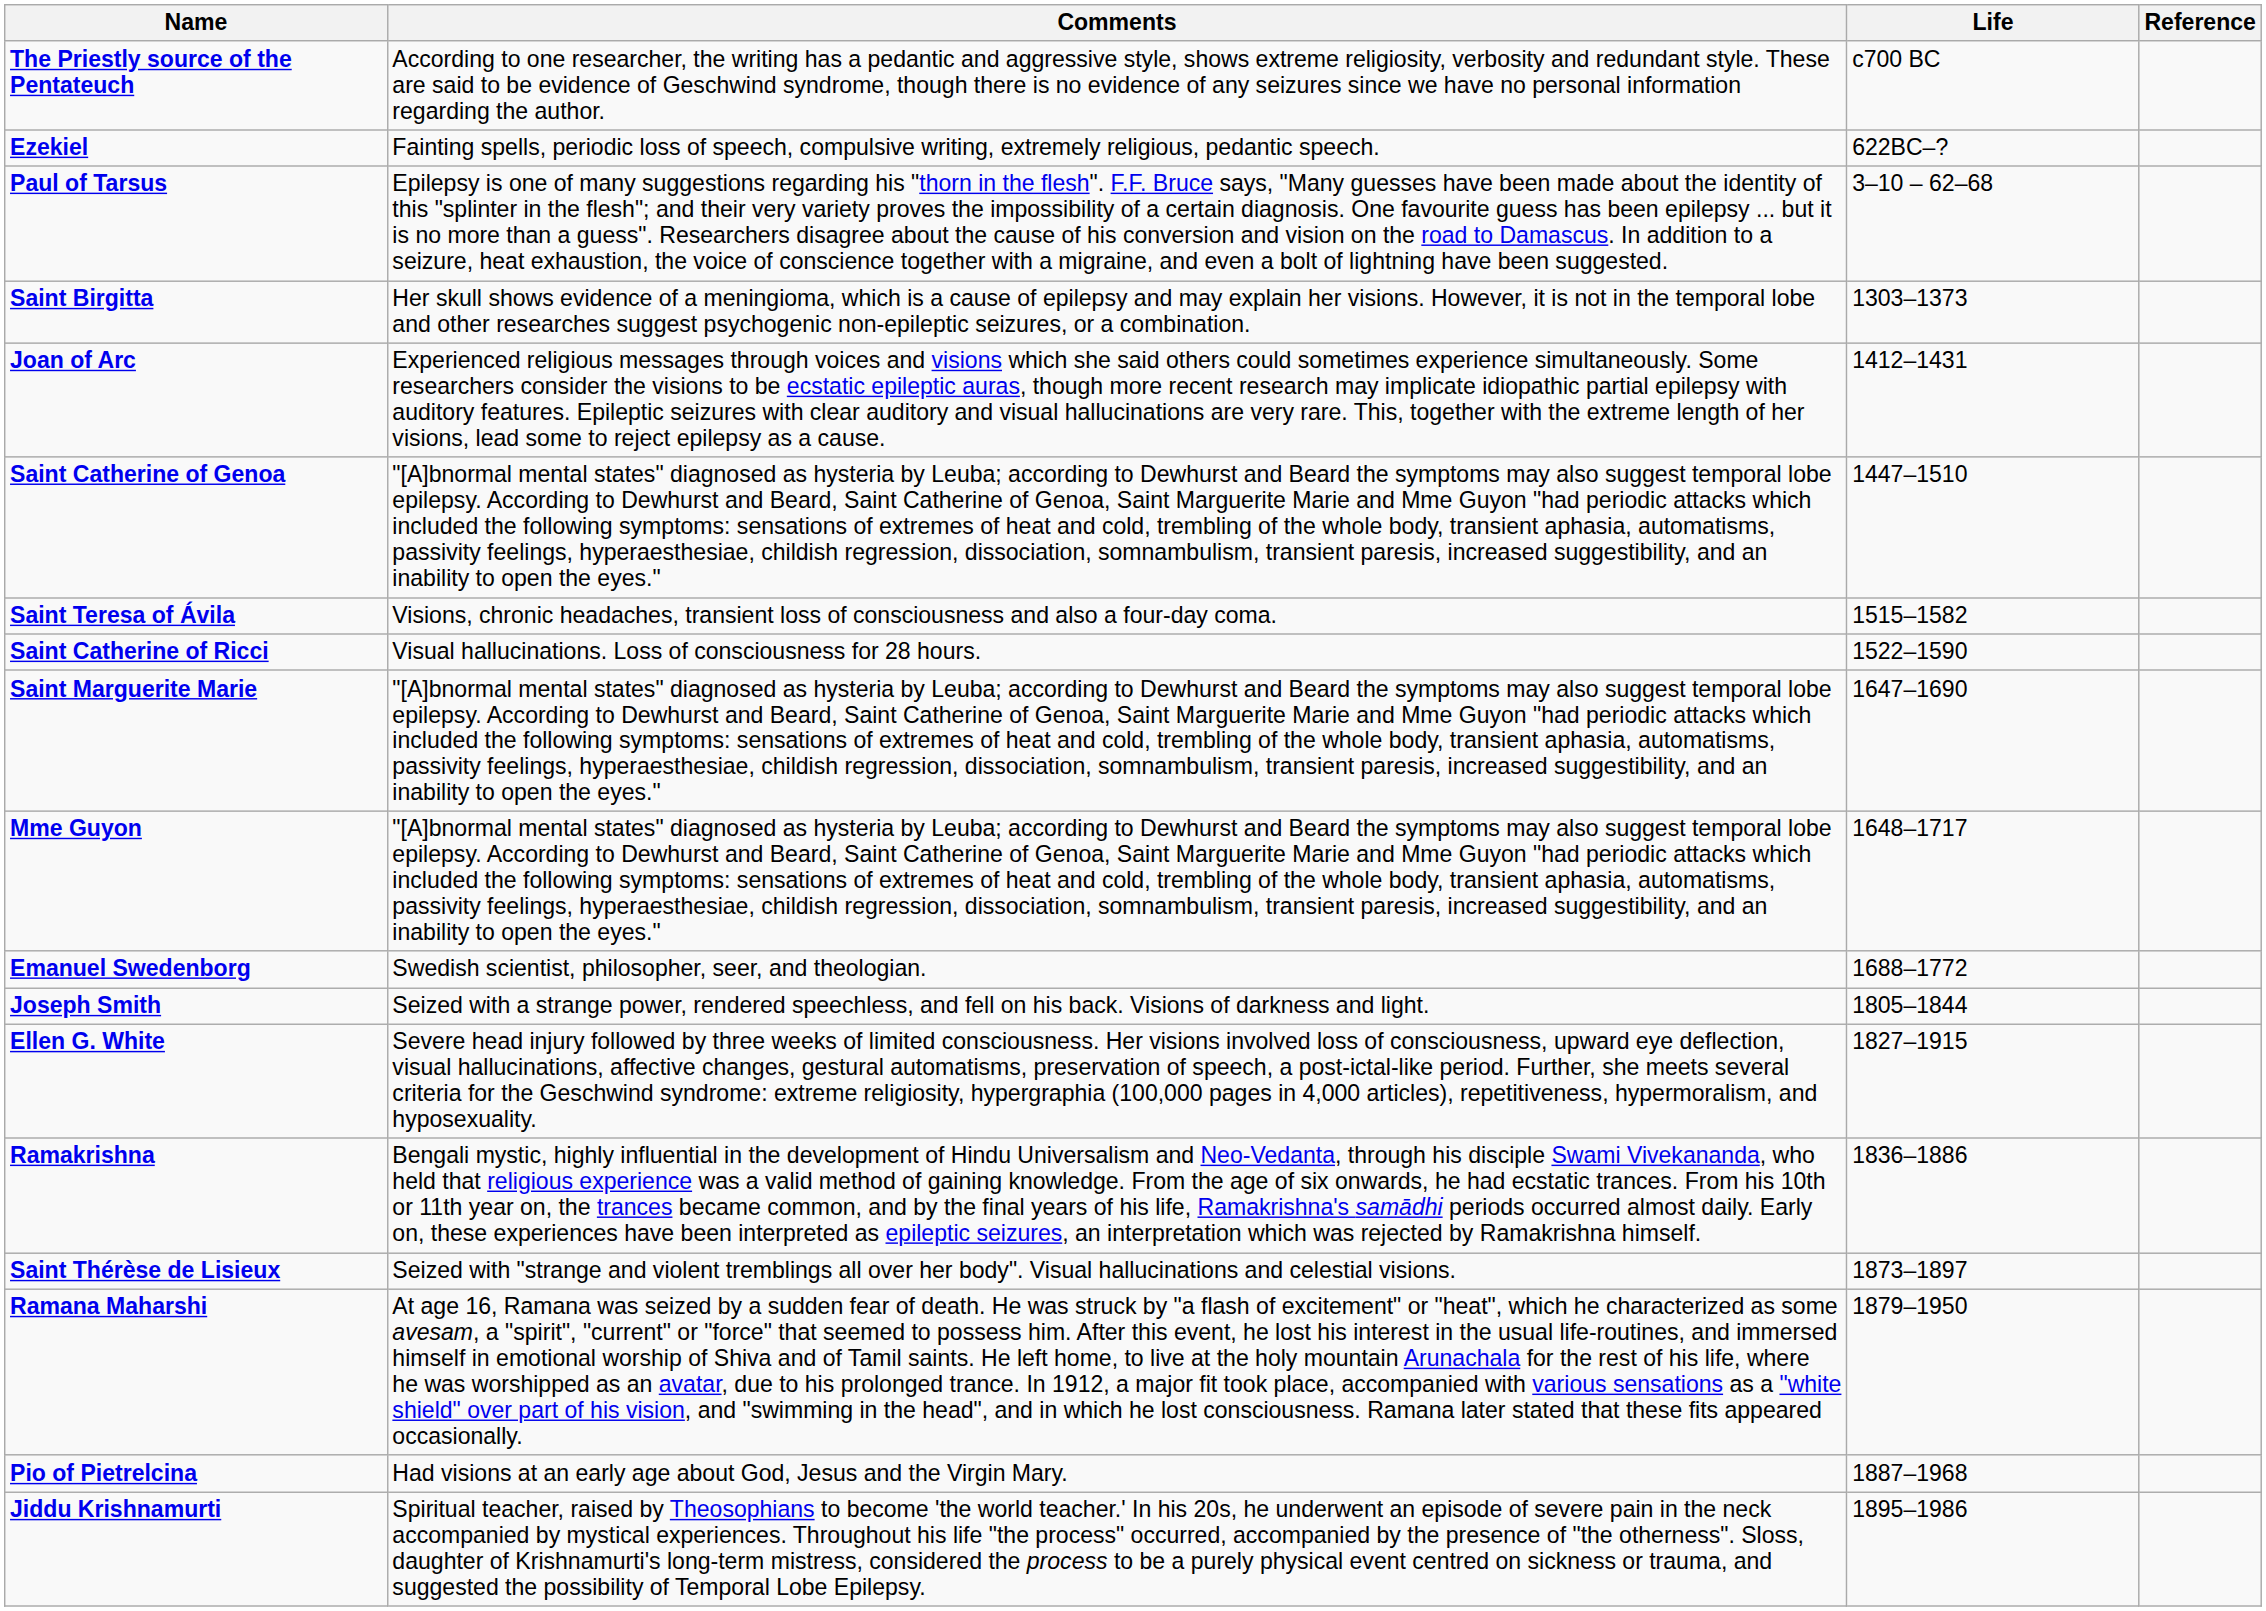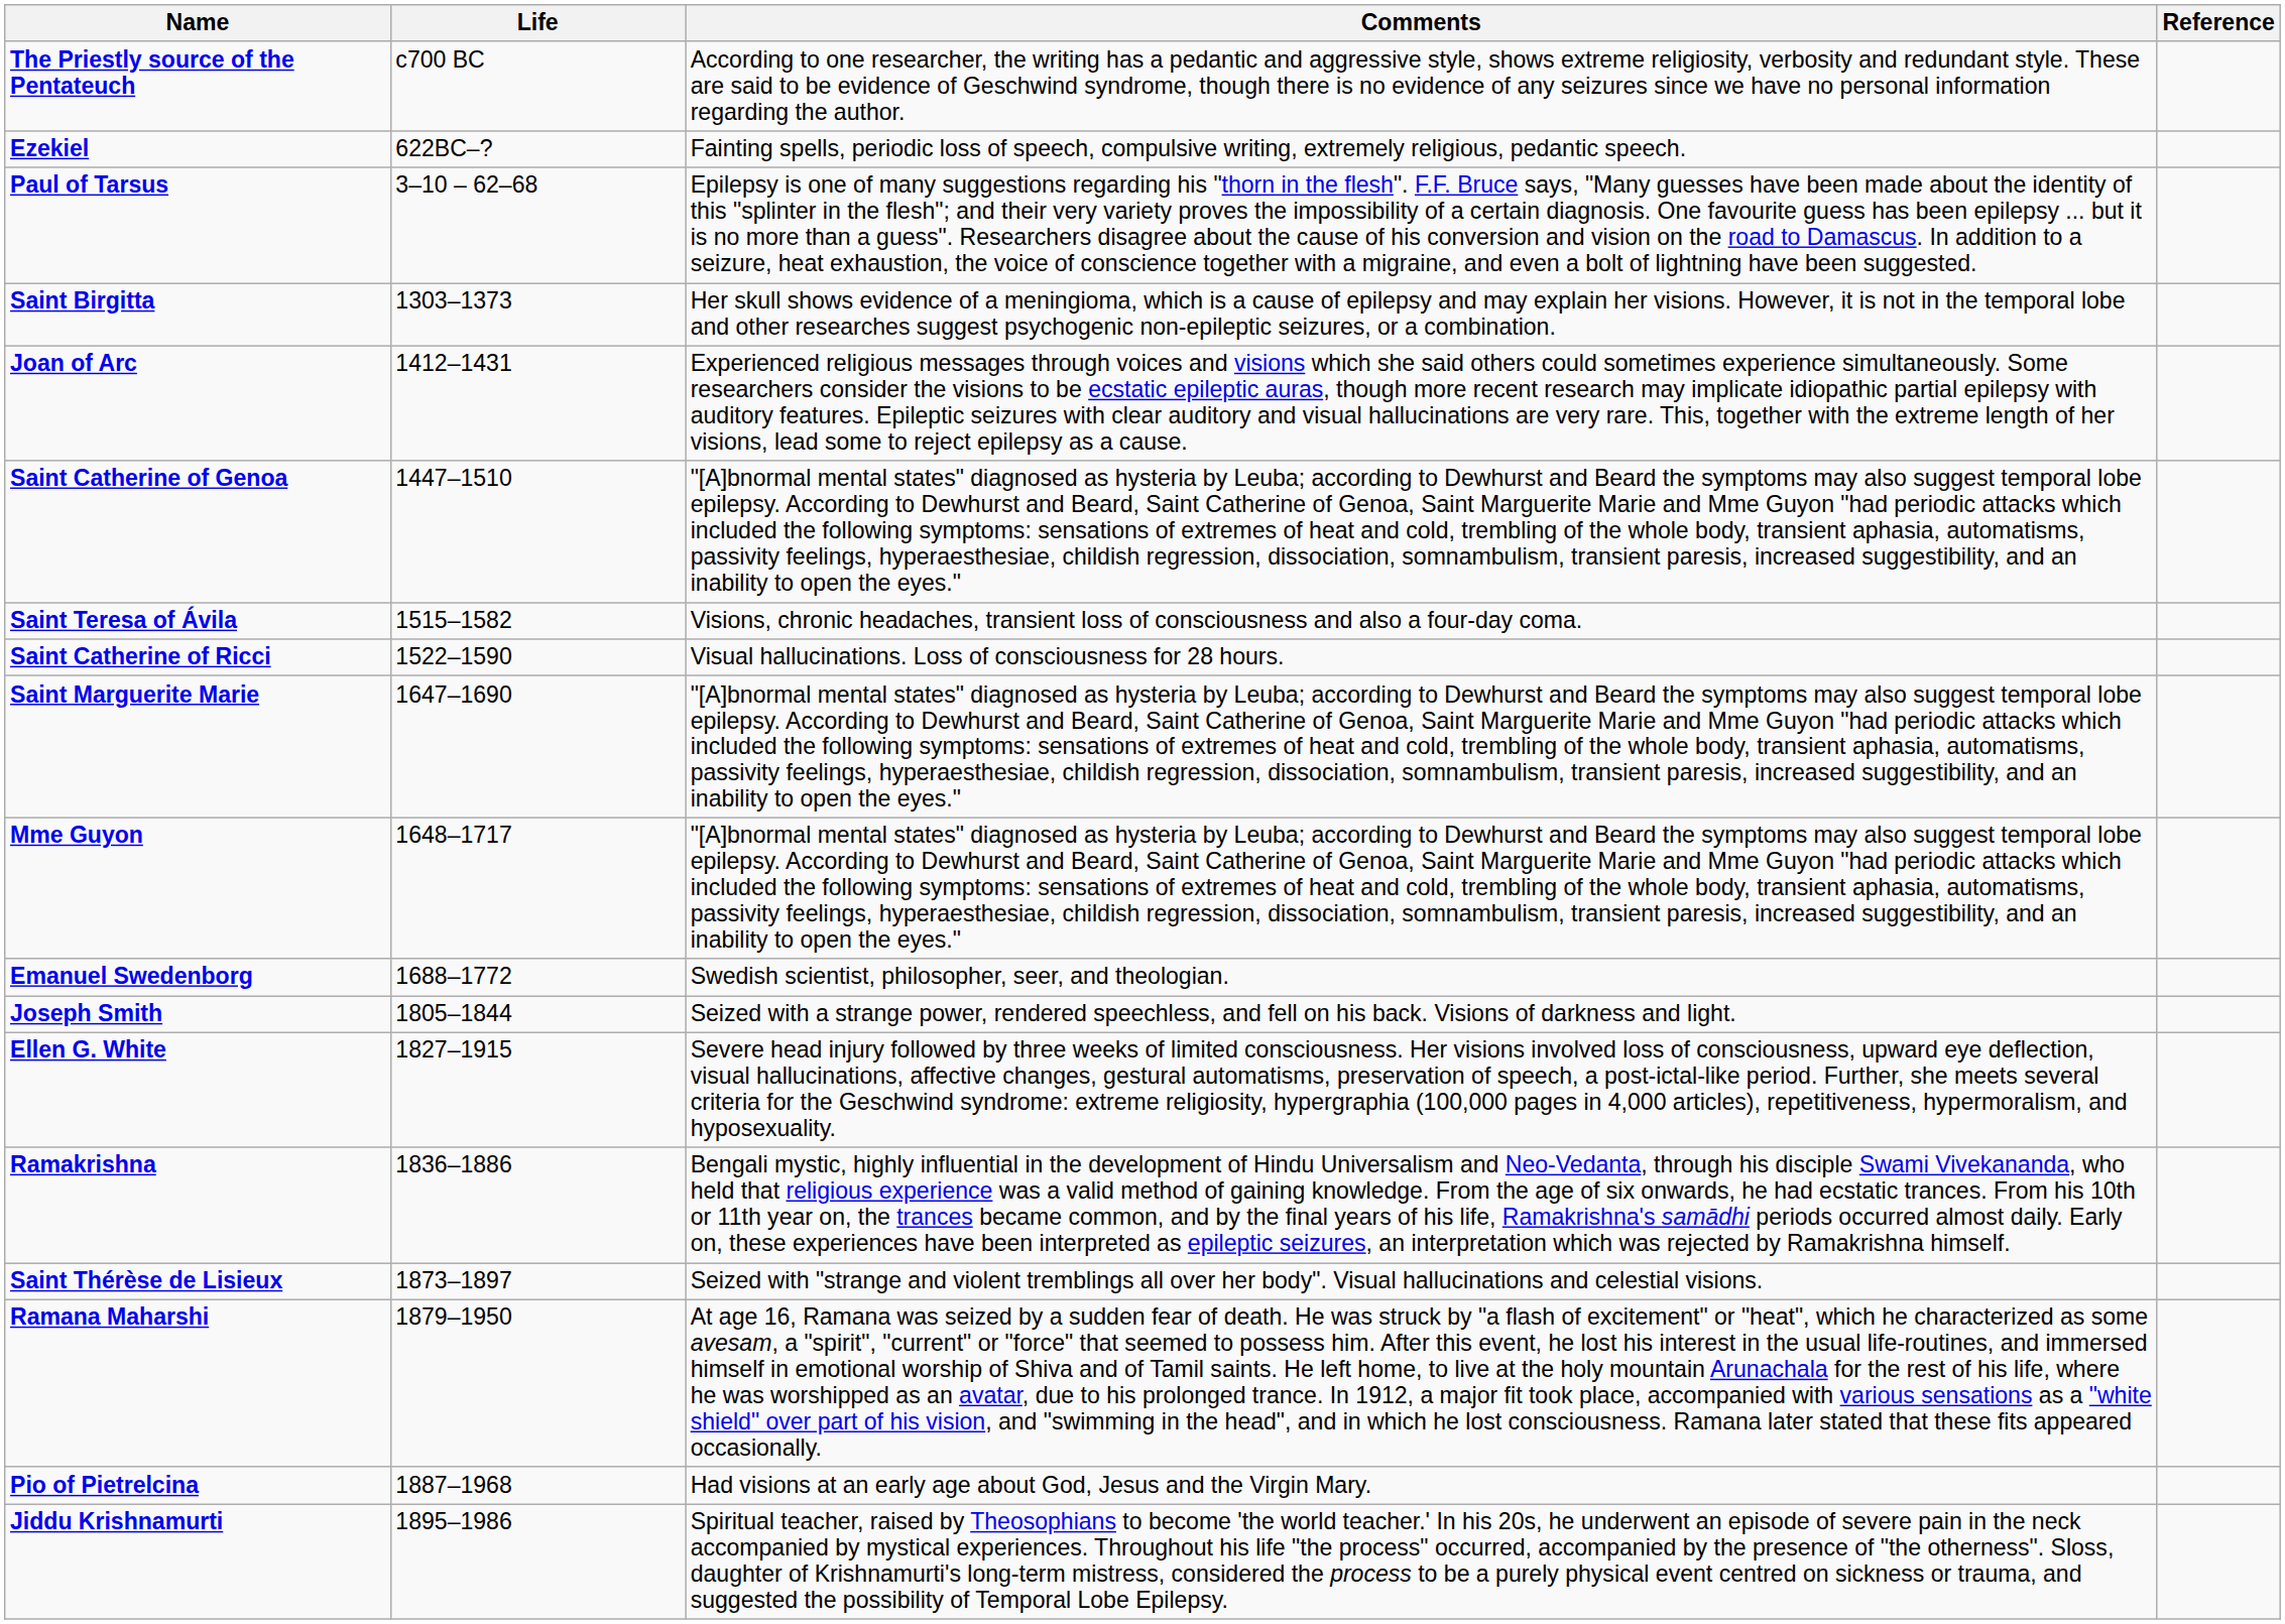columns swapped: Life <-> Comments
